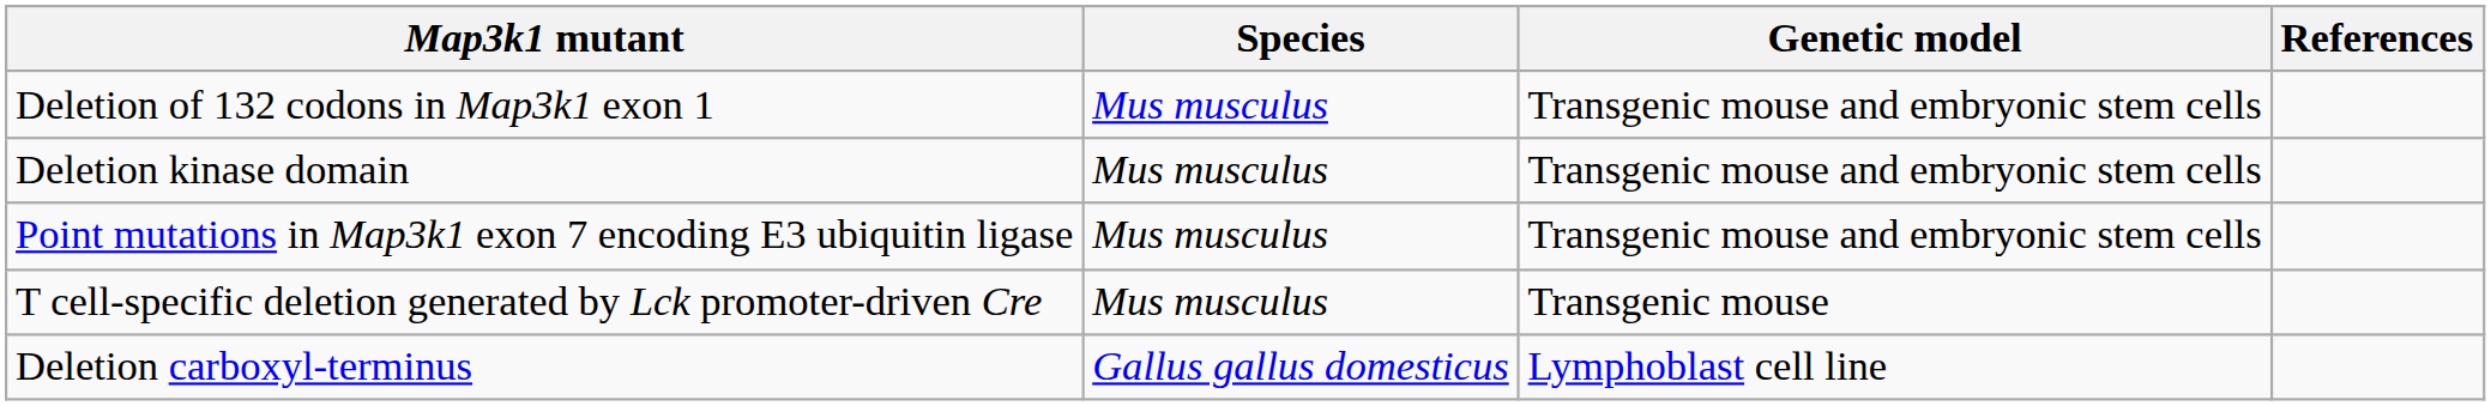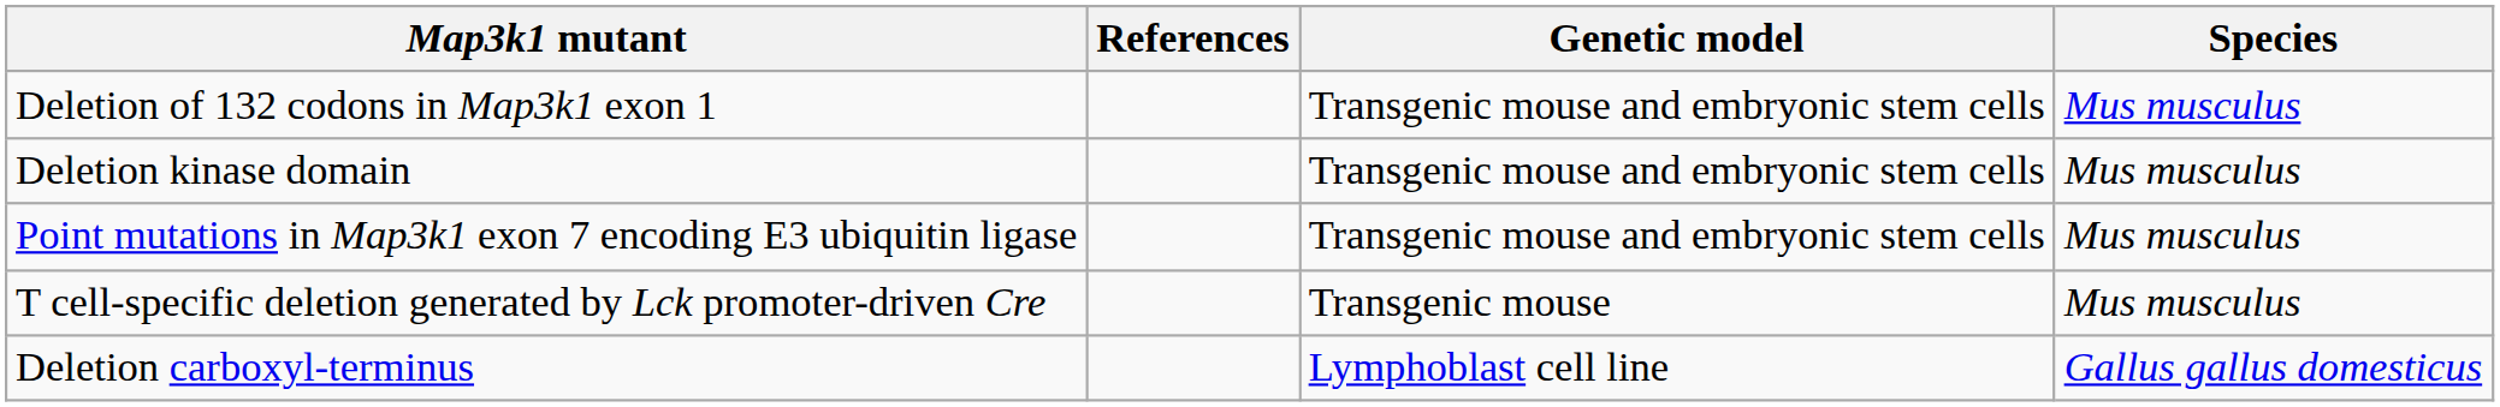columns swapped: Species <-> References
